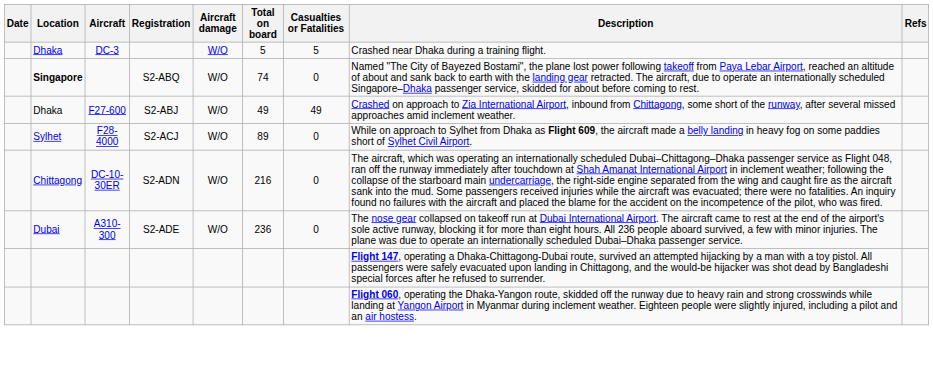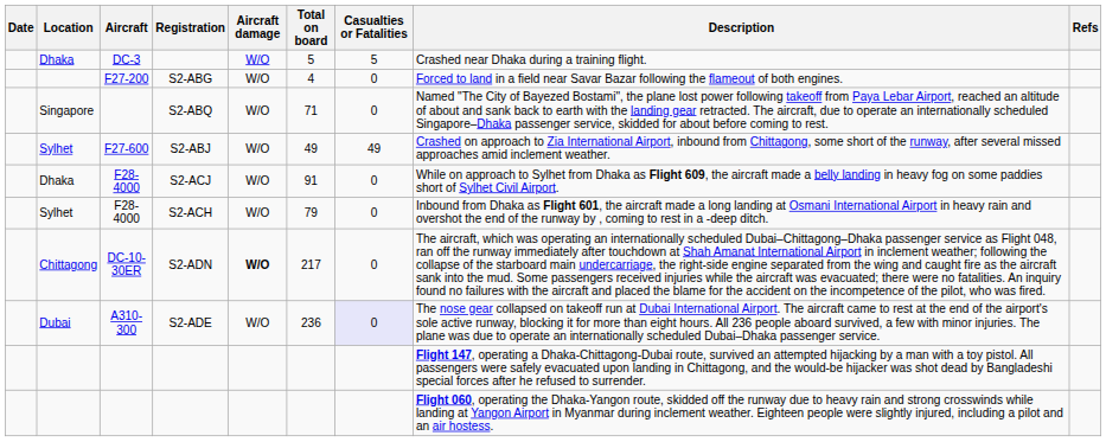+ row: F27-200 | S2-ABG | W/O | 4 | 0 | Forced to land in a field near Savar Bazar following the flameout of both engines.
S2-ABQ | Location: bold -> normal
S2-ABQ | Total on board: 74 -> 71
S2-ABJ | Location: Dhaka -> Sylhet
S2-ACJ | Location: Sylhet -> Dhaka
S2-ACJ | Total on board: 89 -> 91
+ row: Sylhet | F28-4000 | S2-ACH | W/O | 79 | 0 | Inbound from Dhaka as Flight 601, the aircraft made a long landing at Osmani International Airport in heavy rain and overshot the end of the runway by , coming to rest in a -deep ditch.
S2-ADN | Aircraft damage: normal -> bold
S2-ADN | Total on board: 216 -> 217
S2-ADE | Casualties or Fatalities: no background -> lavender background
